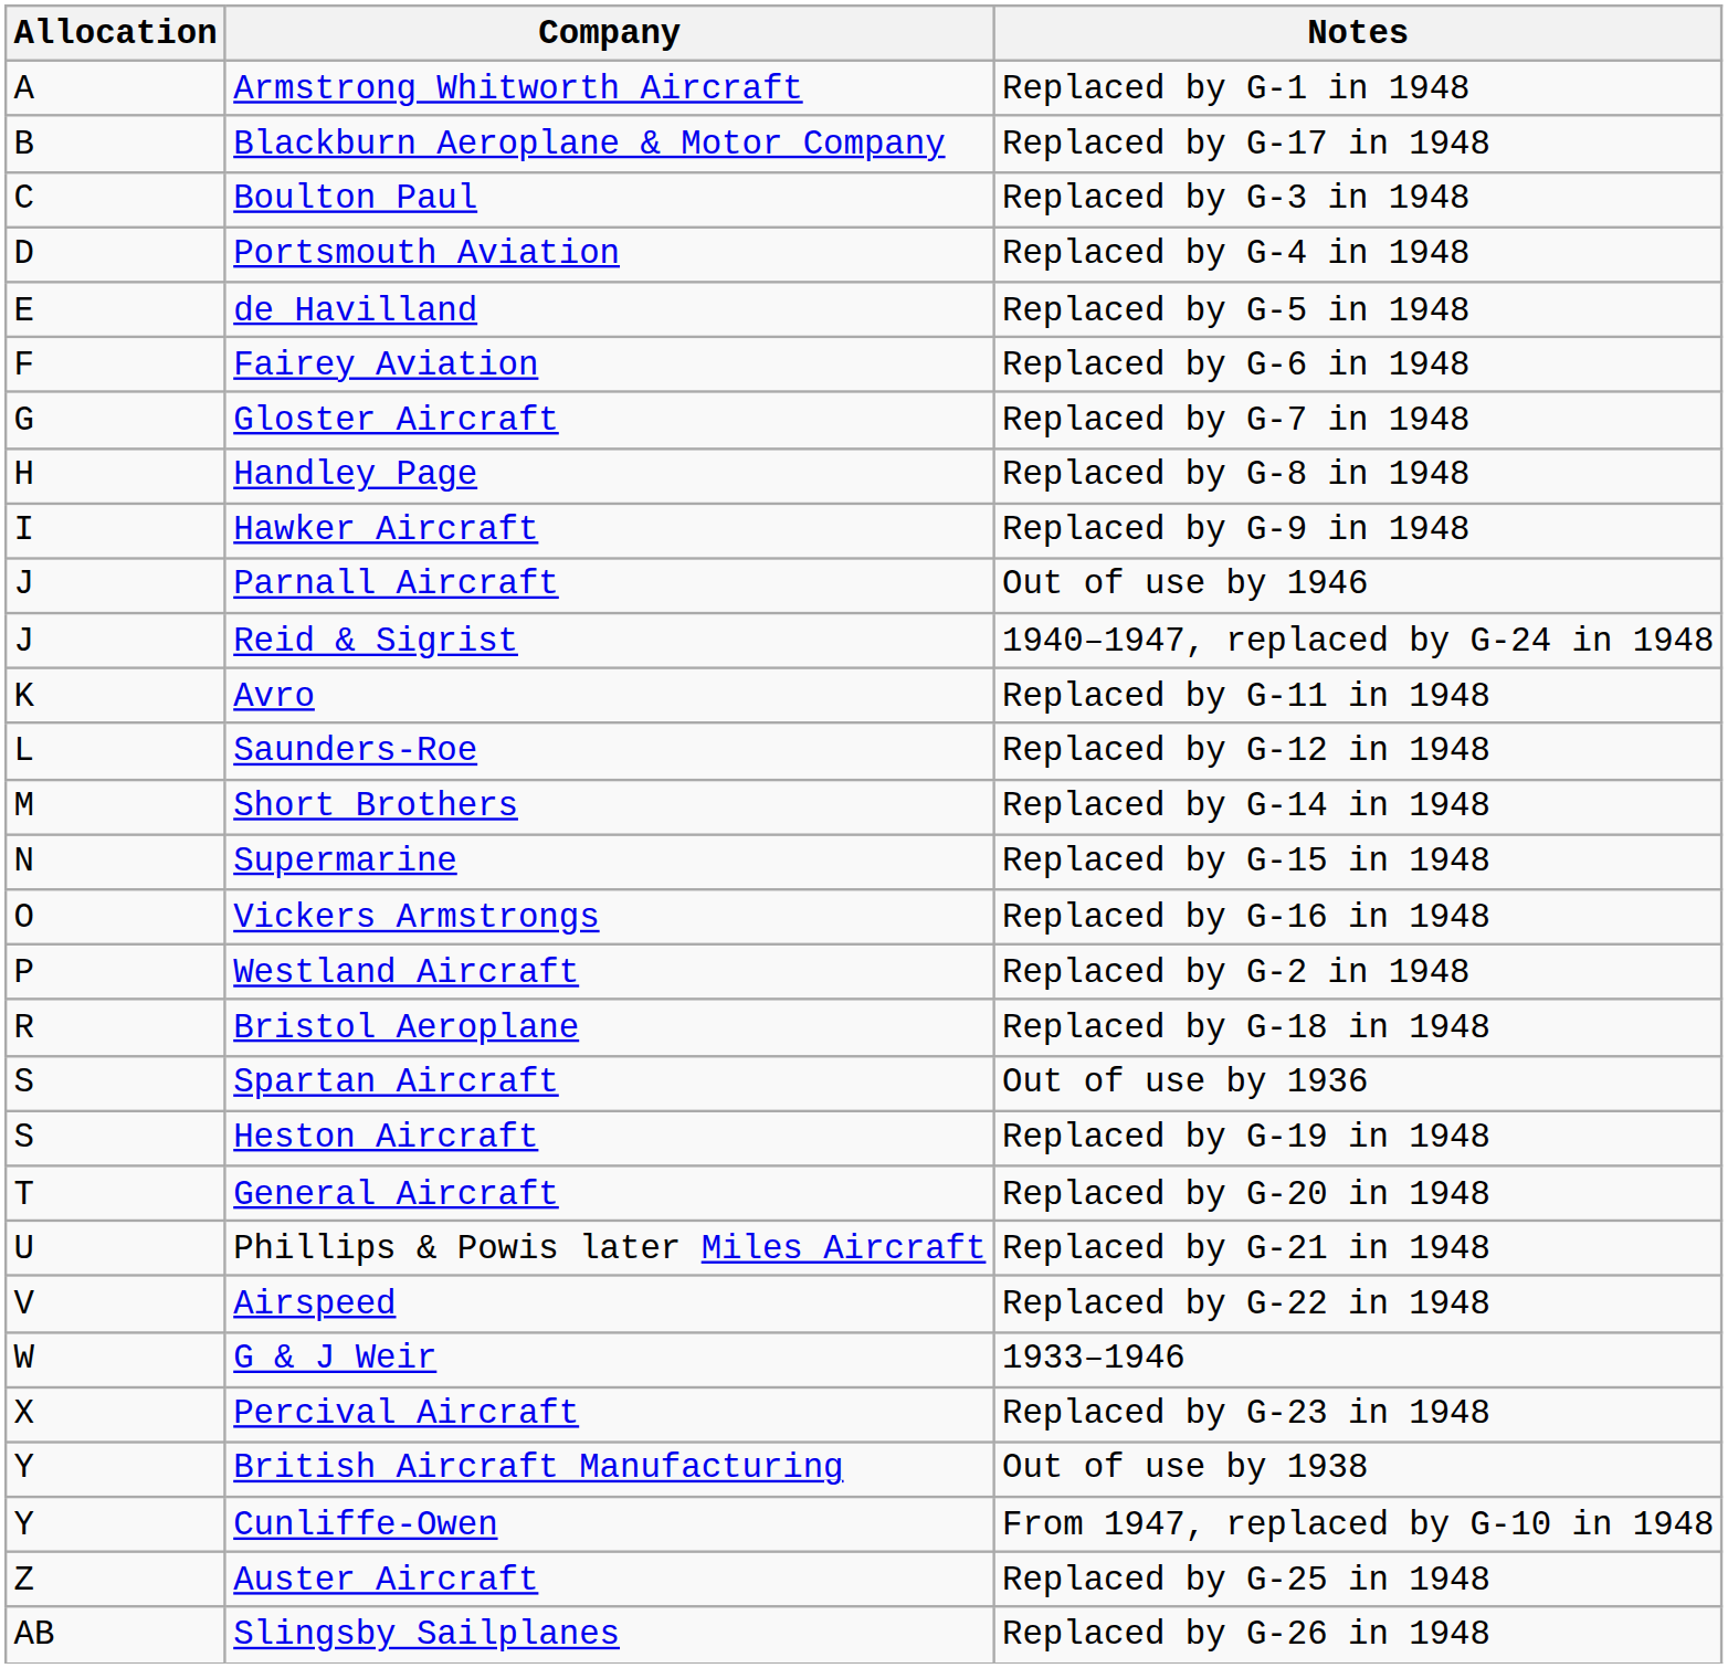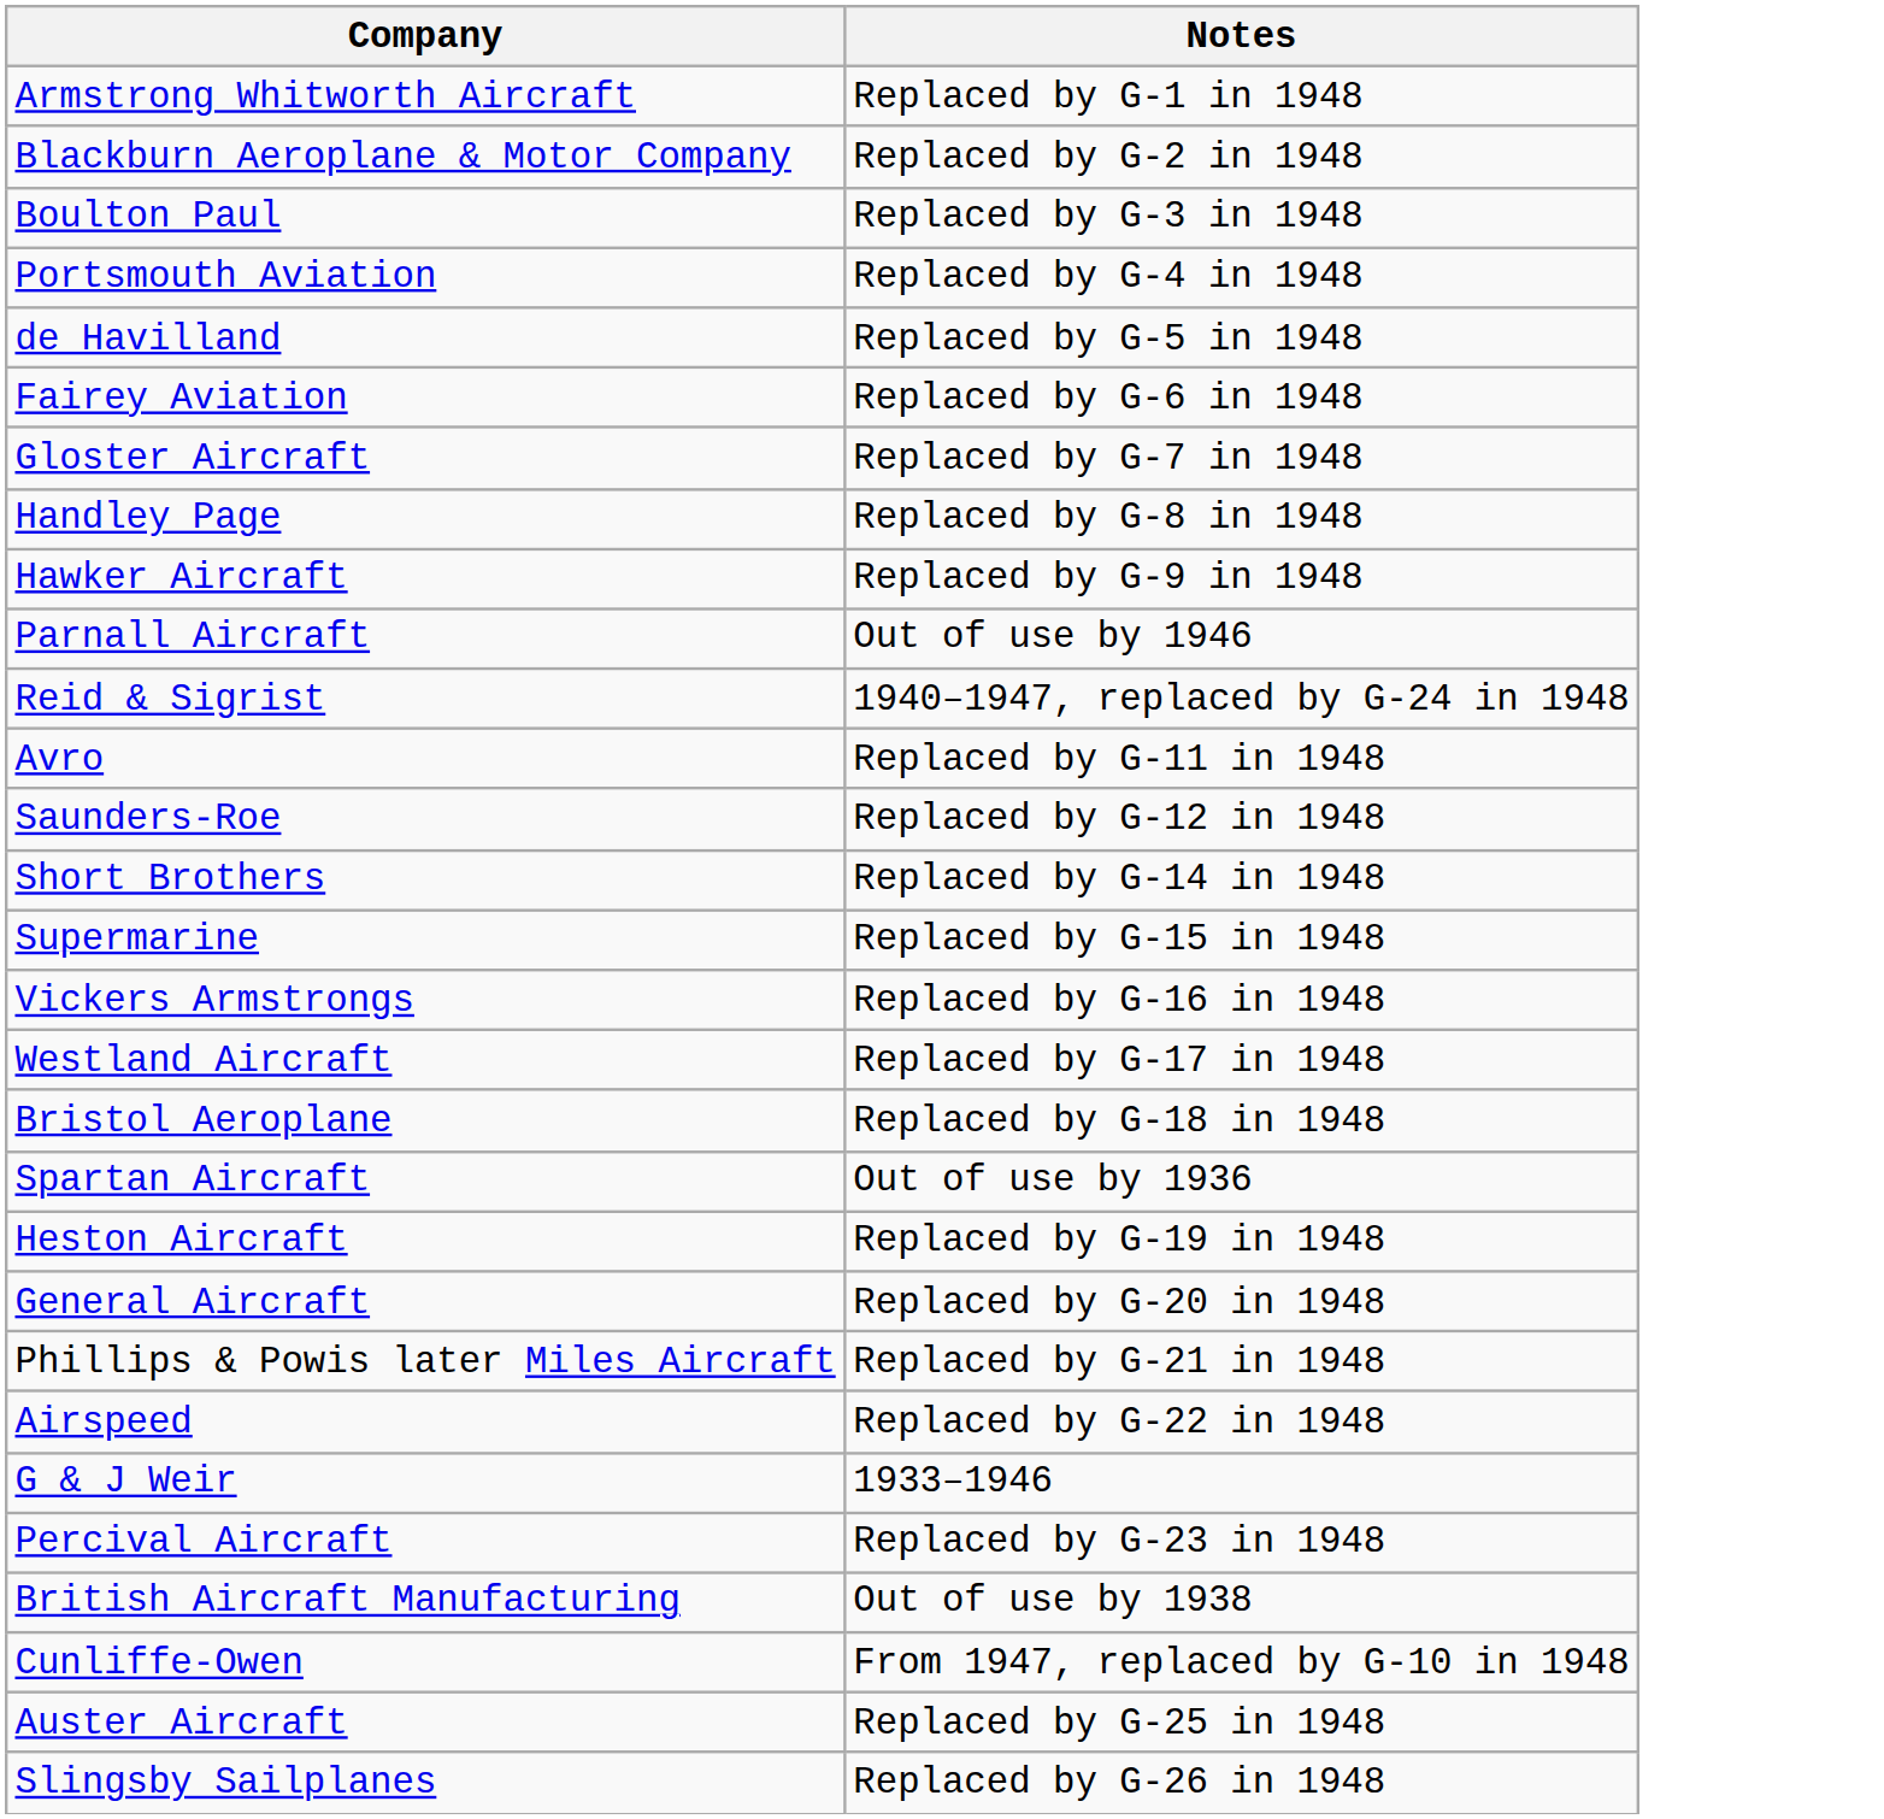- column: Allocation | A | B | C | D | E | F | G | H | I | J | J | K | L | M | N | O | P | R | S | S | T | U | V | W | X | Y | Y | Z | AB
Blackburn Aeroplane & Motor Company | Notes: Replaced by G-17 in 1948 -> Replaced by G-2 in 1948
Westland Aircraft | Notes: Replaced by G-2 in 1948 -> Replaced by G-17 in 1948
